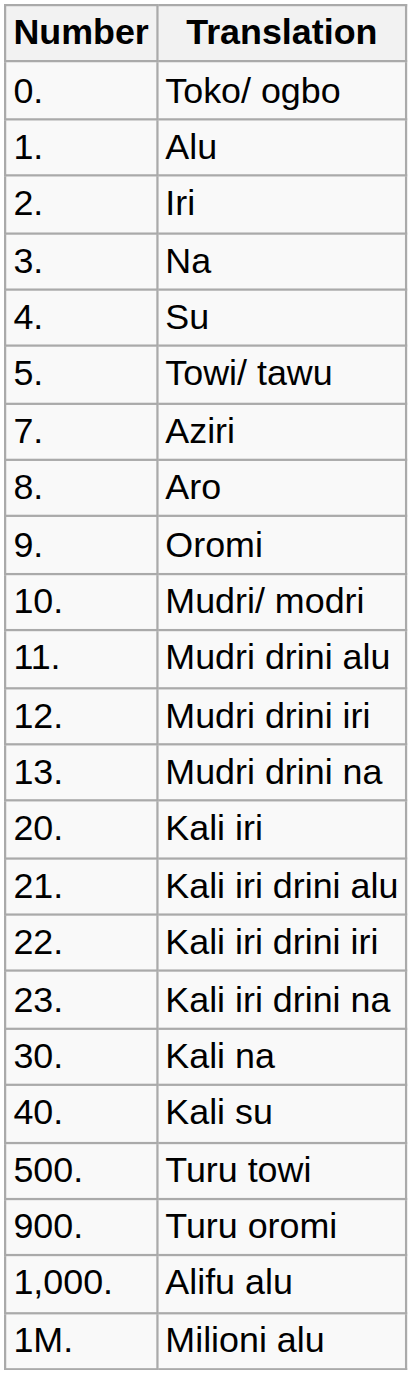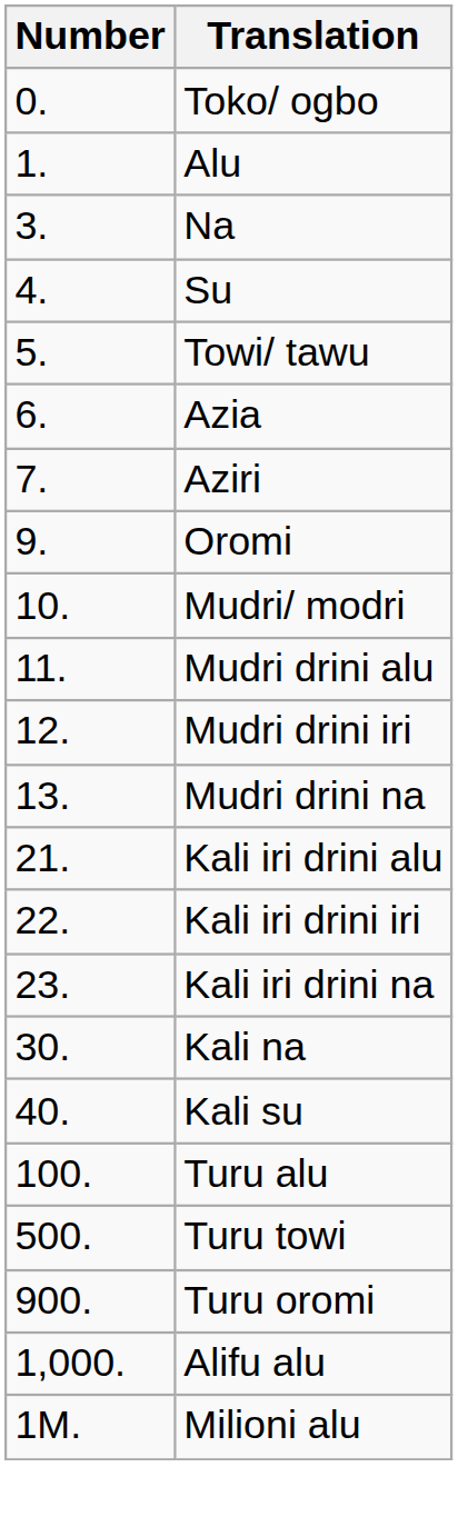- row: 2. | Iri
+ row: 6. | Azia
- row: 8. | Aro
- row: 20. | Kali iri
+ row: 100. | Turu alu
